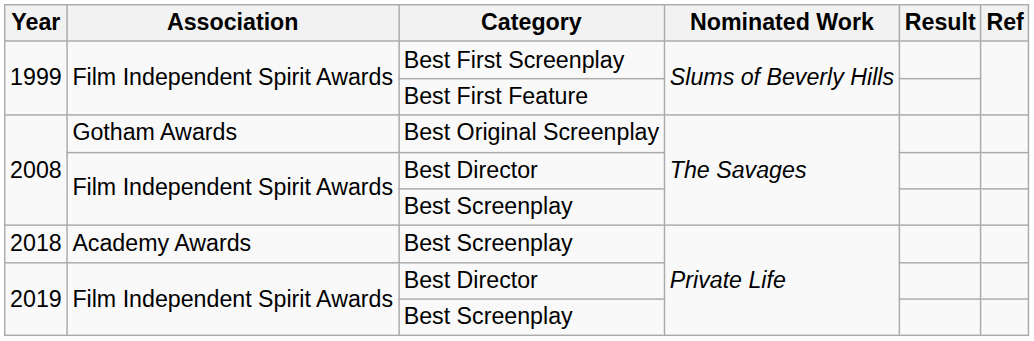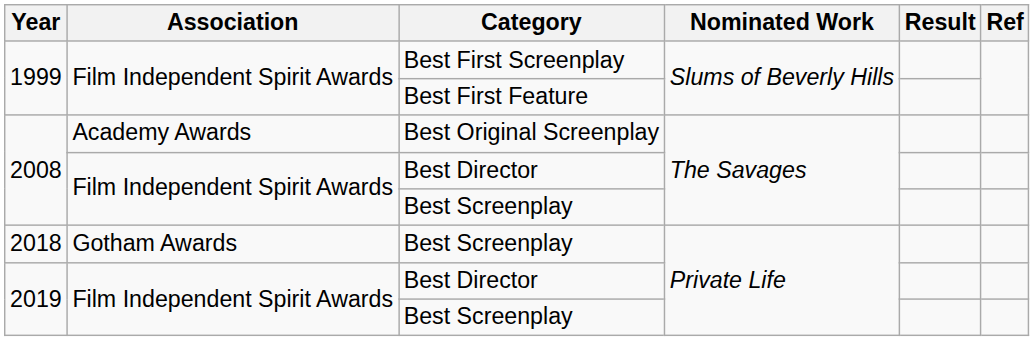Best Original Screenplay | Association: Gotham Awards -> Academy Awards
2018 / Best Screenplay | Association: Academy Awards -> Gotham Awards
